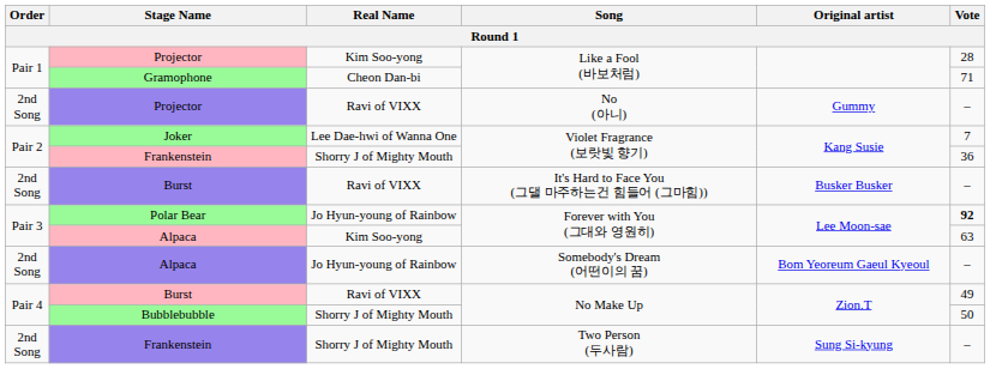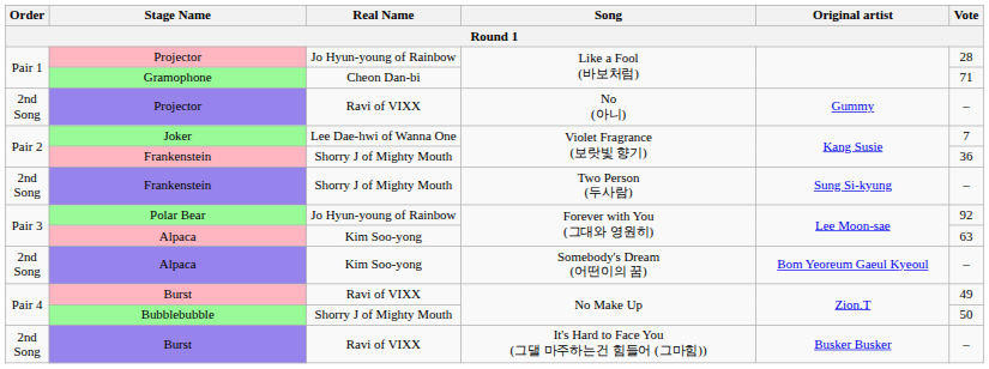Projector / Like a Fool (바보처럼) | Real Name: Kim Soo-yong -> Jo Hyun-young of Rainbow
rows swapped: Frankenstein / Two Person (두사람) <-> Burst / It's Hard to Face You (그댈 마주하는건 힘들어 (그마힘))
Polar Bear | Vote: bold -> normal
Alpaca / Somebody's Dream (어떤이의 꿈) | Real Name: Jo Hyun-young of Rainbow -> Kim Soo-yong
